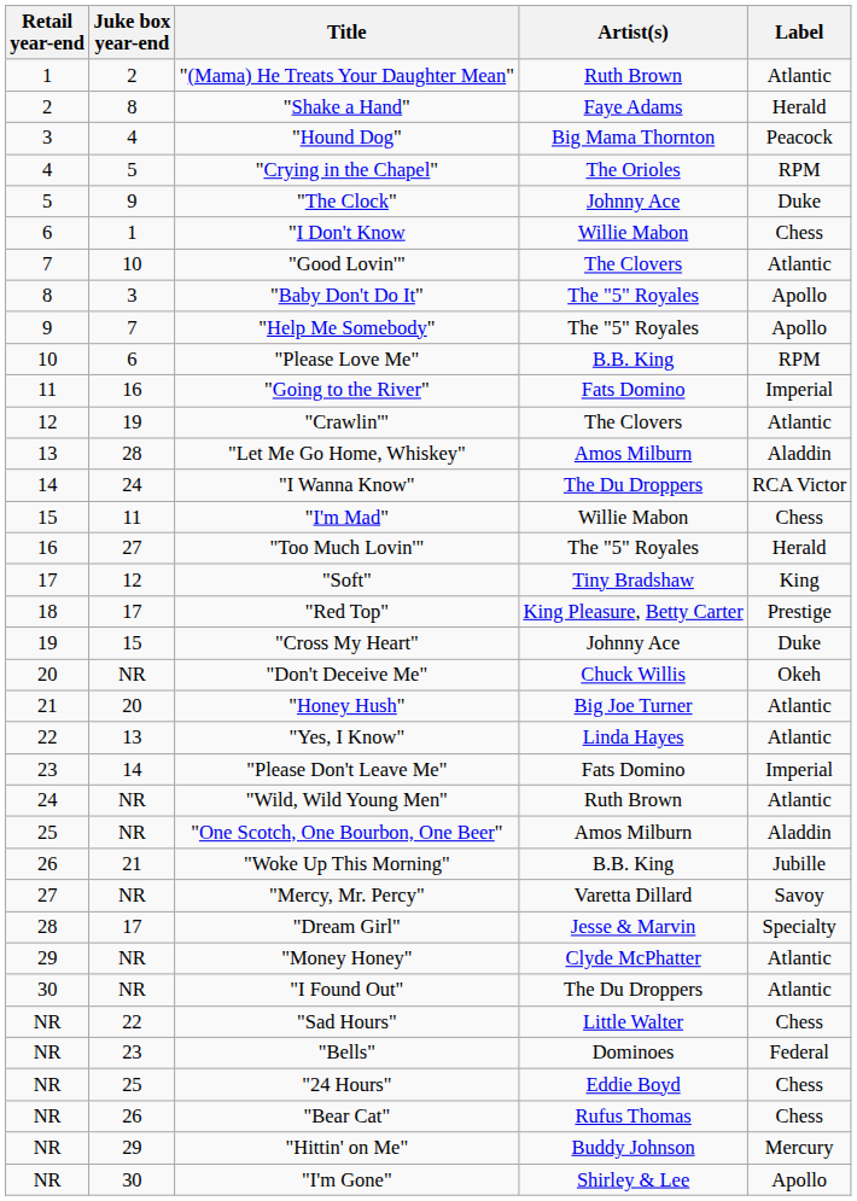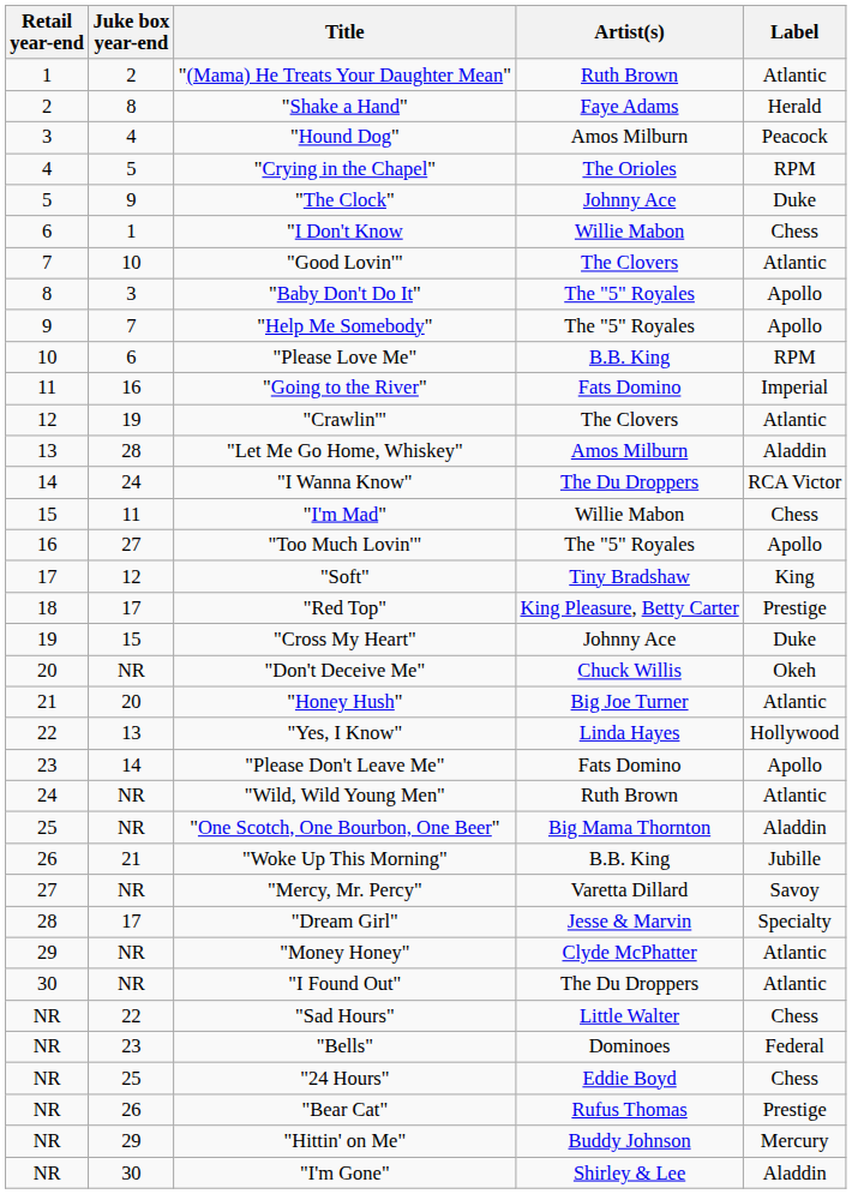"Hound Dog" | Artist(s): Big Mama Thornton -> Amos Milburn
"Too Much Lovin'" | Label: Herald -> Apollo
"Yes, I Know" | Label: Atlantic -> Hollywood
"Please Don't Leave Me" | Label: Imperial -> Apollo
"One Scotch, One Bourbon, One Beer" | Artist(s): Amos Milburn -> Big Mama Thornton
"Bear Cat" | Label: Chess -> Prestige
"I'm Gone" | Label: Apollo -> Aladdin
